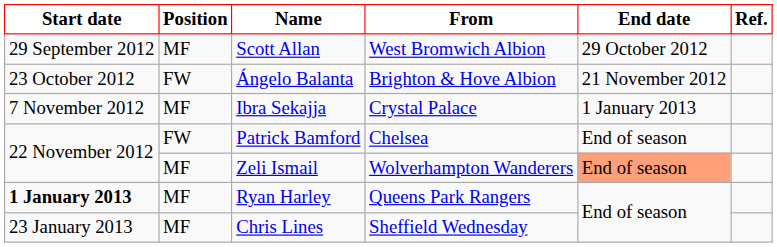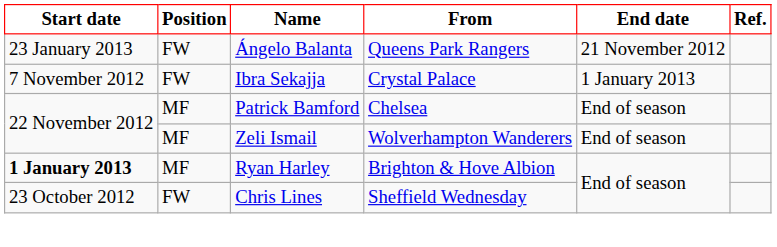- row: 29 September 2012 | MF | Scott Allan | West Bromwich Albion | 29 October 2012
Ángelo Balanta | Start date: 23 October 2012 -> 23 January 2013
Ángelo Balanta | From: Brighton & Hove Albion -> Queens Park Rangers
Ibra Sekajja | Position: MF -> FW
Patrick Bamford | Position: FW -> MF
Zeli Ismail | End date: lightsalmon background -> no background
Ryan Harley | From: Queens Park Rangers -> Brighton & Hove Albion
Chris Lines | Start date: 23 January 2013 -> 23 October 2012
Chris Lines | Position: MF -> FW
